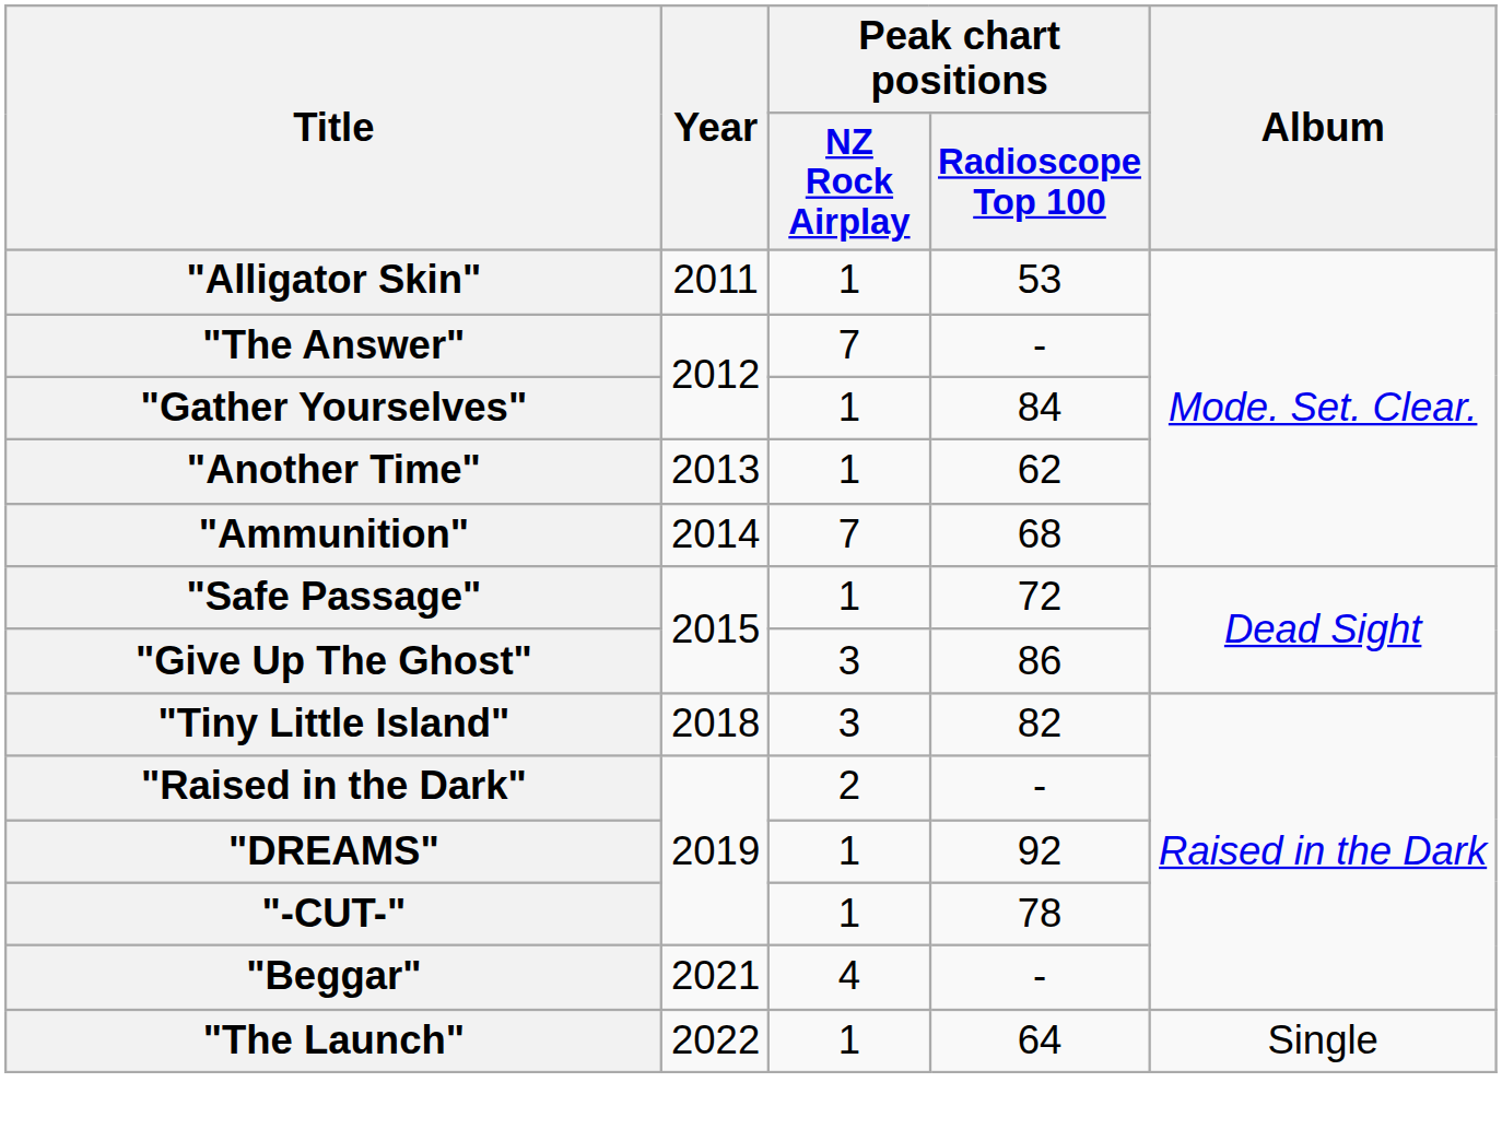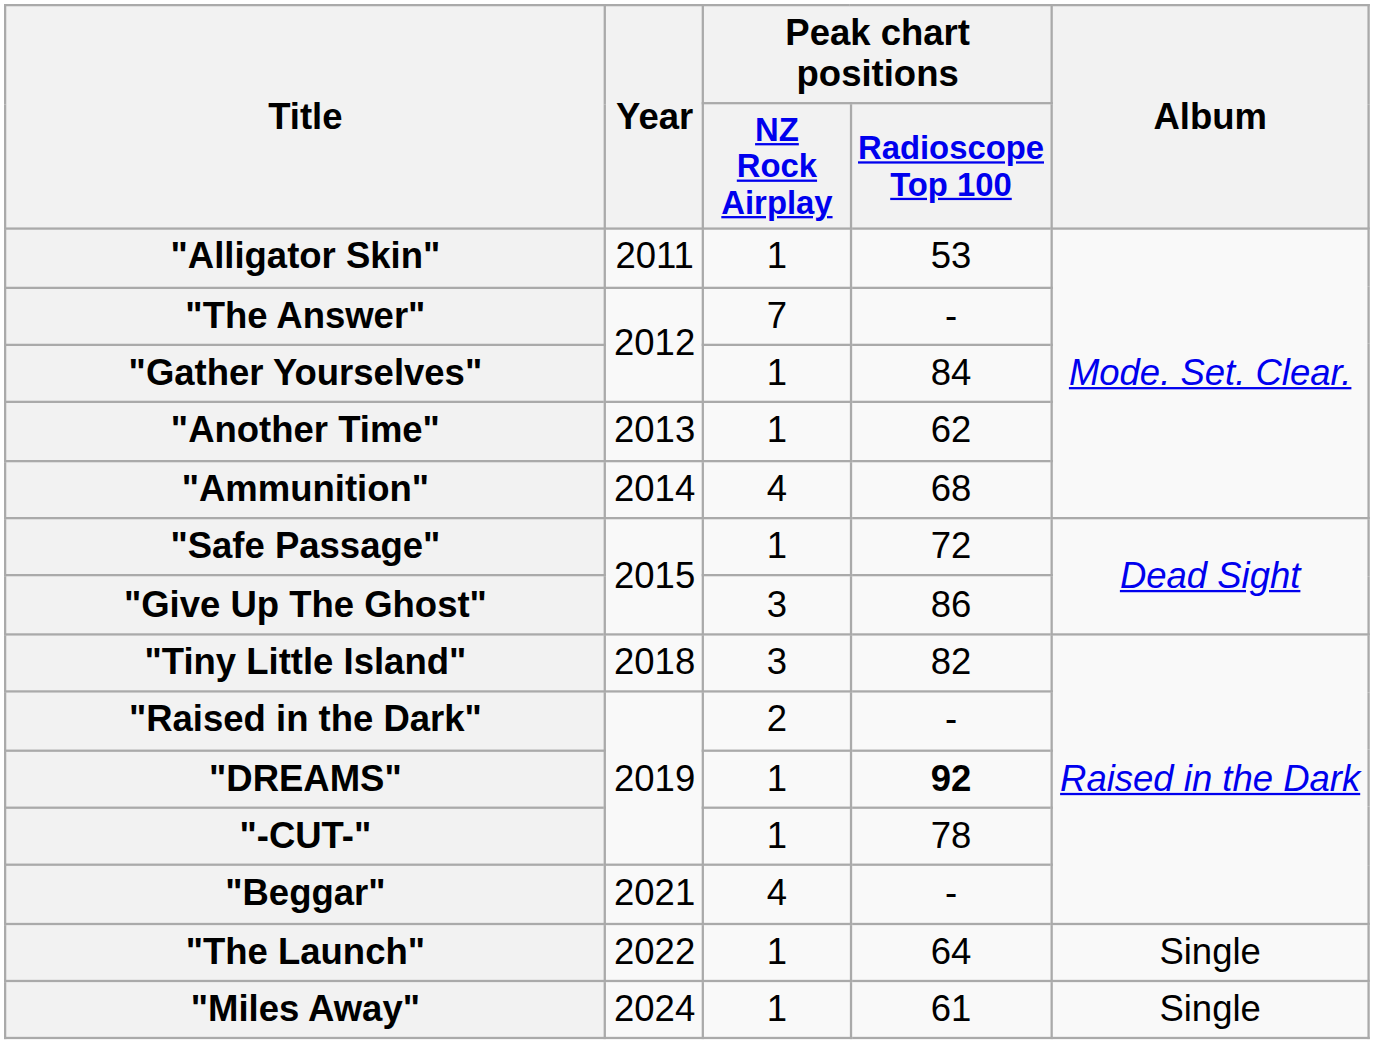"Ammunition" | Peak chart positions / NZ Rock Airplay: 7 -> 4
"DREAMS" | Peak chart positions / Radioscope Top 100: normal -> bold
+ row: "Miles Away" | 2024 | 1 | 61 | Single
